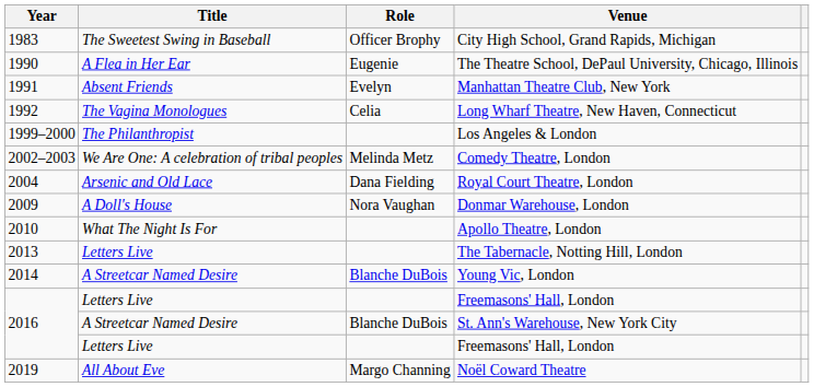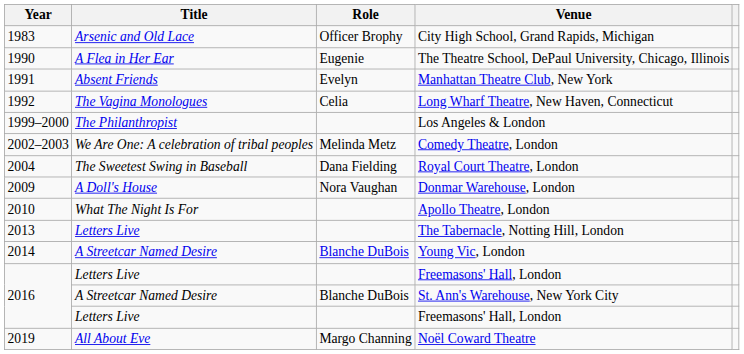City High School, Grand Rapids, Michigan | Title: The Sweetest Swing in Baseball -> Arsenic and Old Lace
Royal Court Theatre, London | Title: Arsenic and Old Lace -> The Sweetest Swing in Baseball
